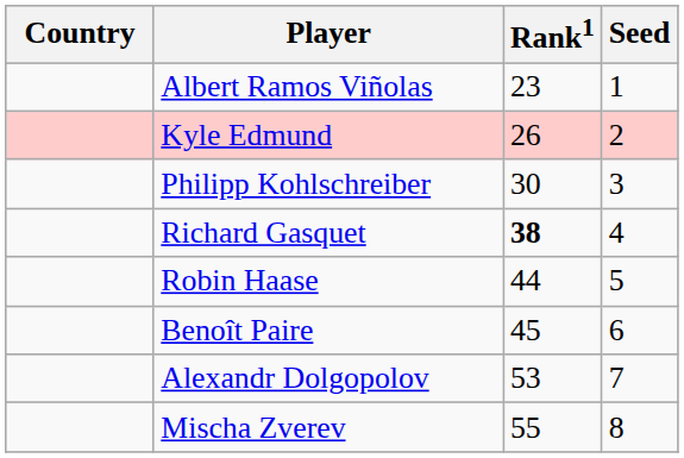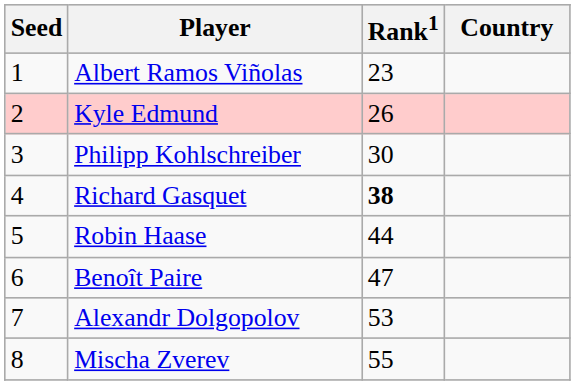columns swapped: Country <-> Seed
Benoît Paire | Rank1: 45 -> 47
